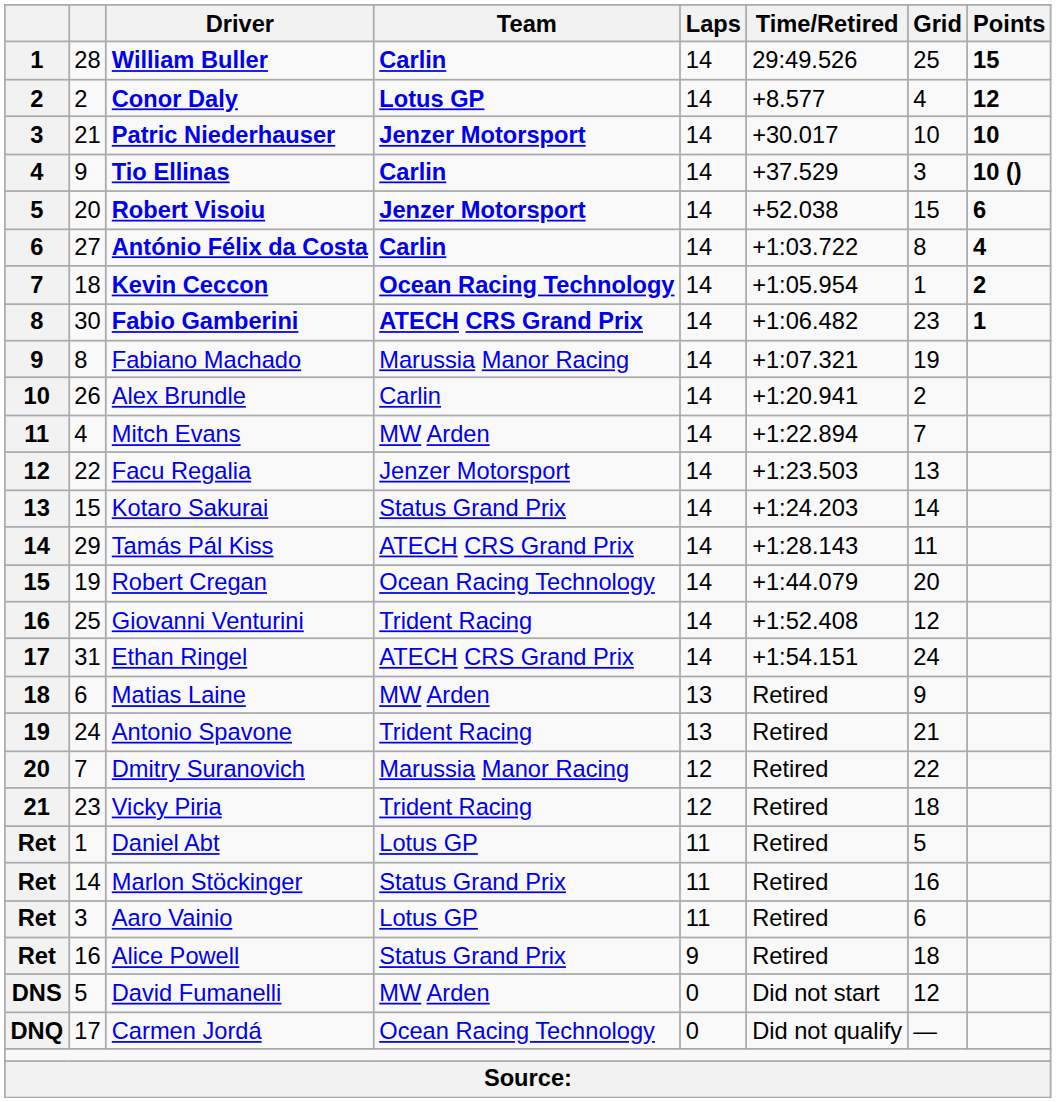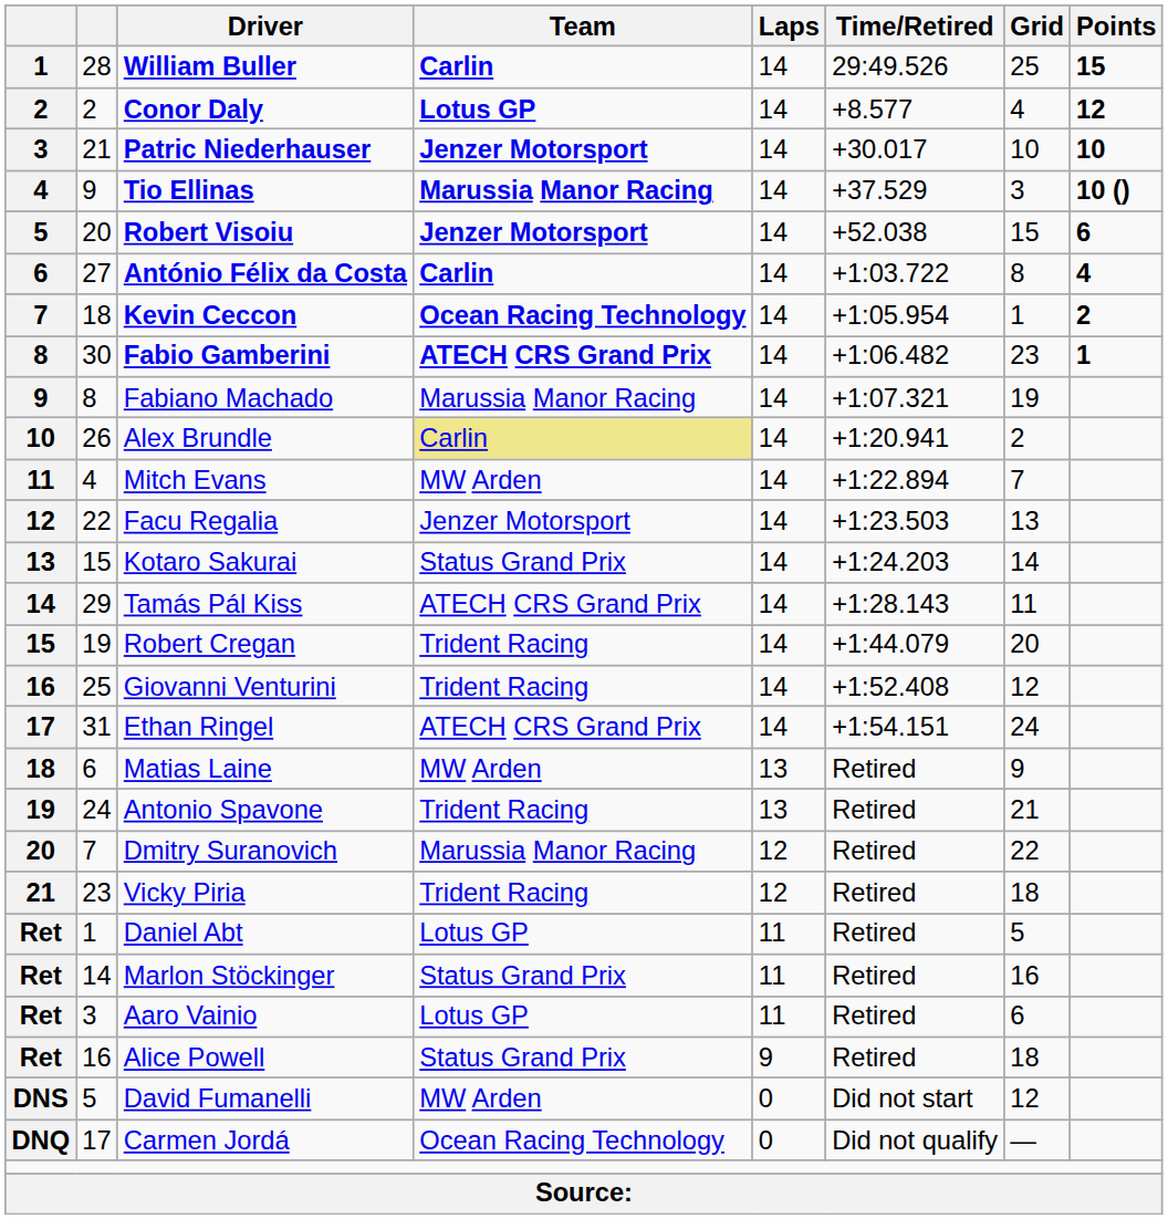Tio Ellinas | Team: Carlin -> Marussia Manor Racing
Alex Brundle | Team: no background -> khaki background
Robert Cregan | Team: Ocean Racing Technology -> Trident Racing
